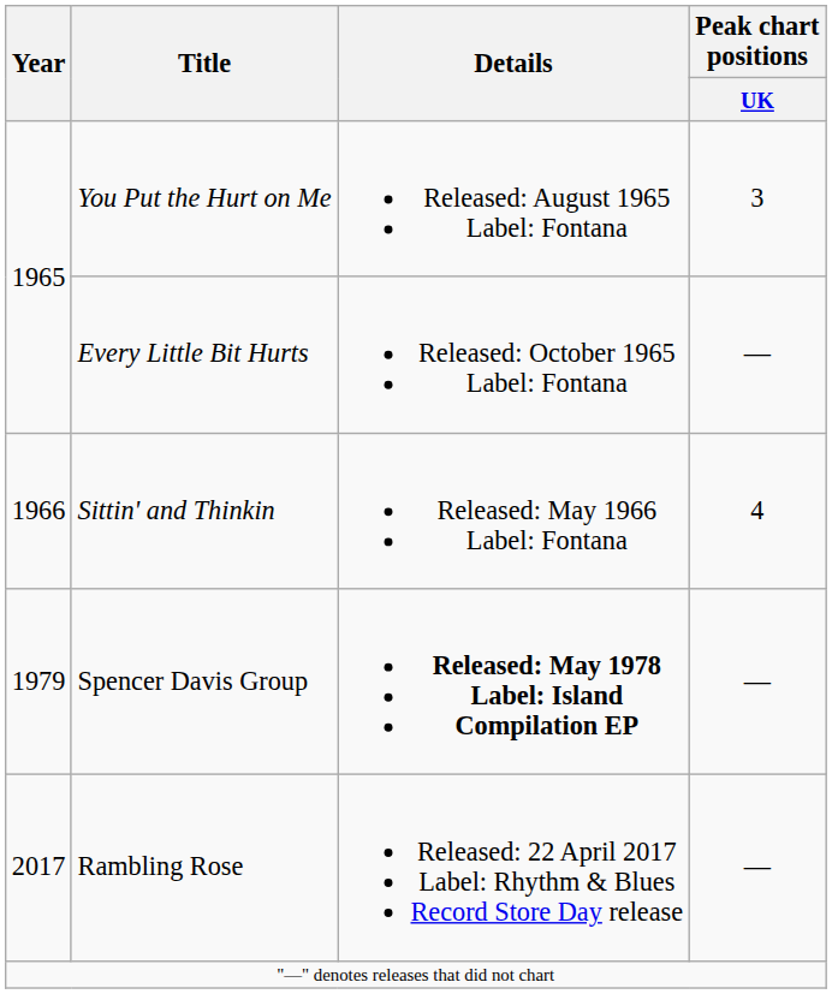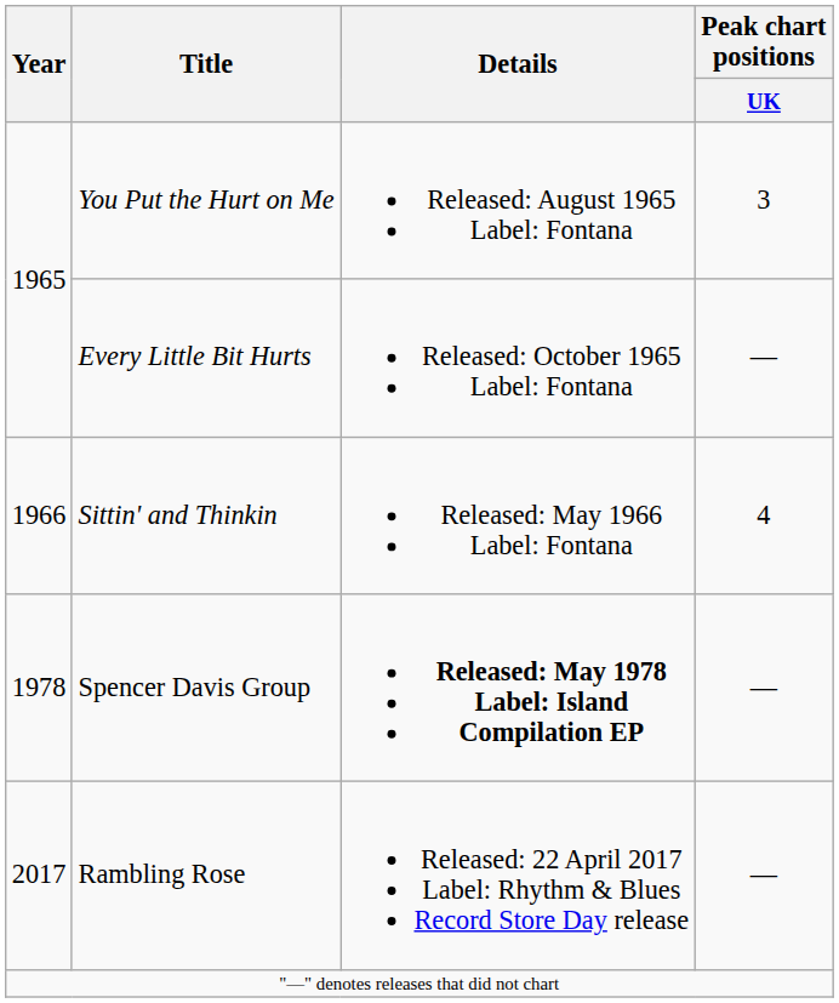Spencer Davis Group | Year: 1979 -> 1978
